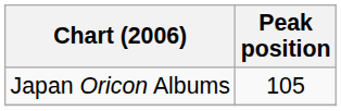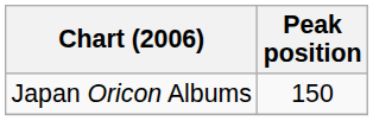Japan Oricon Albums | Peak position: 105 -> 150
